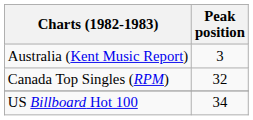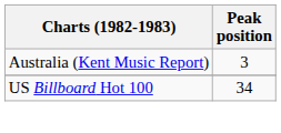- row: Canada Top Singles (RPM) | 32
